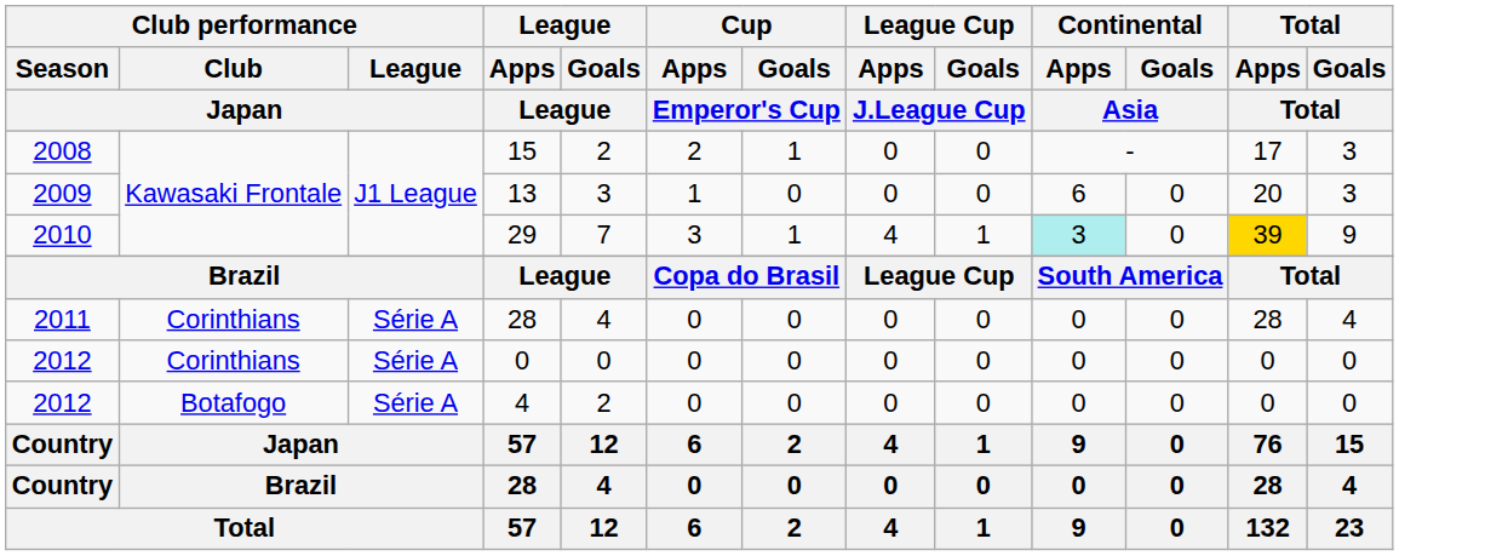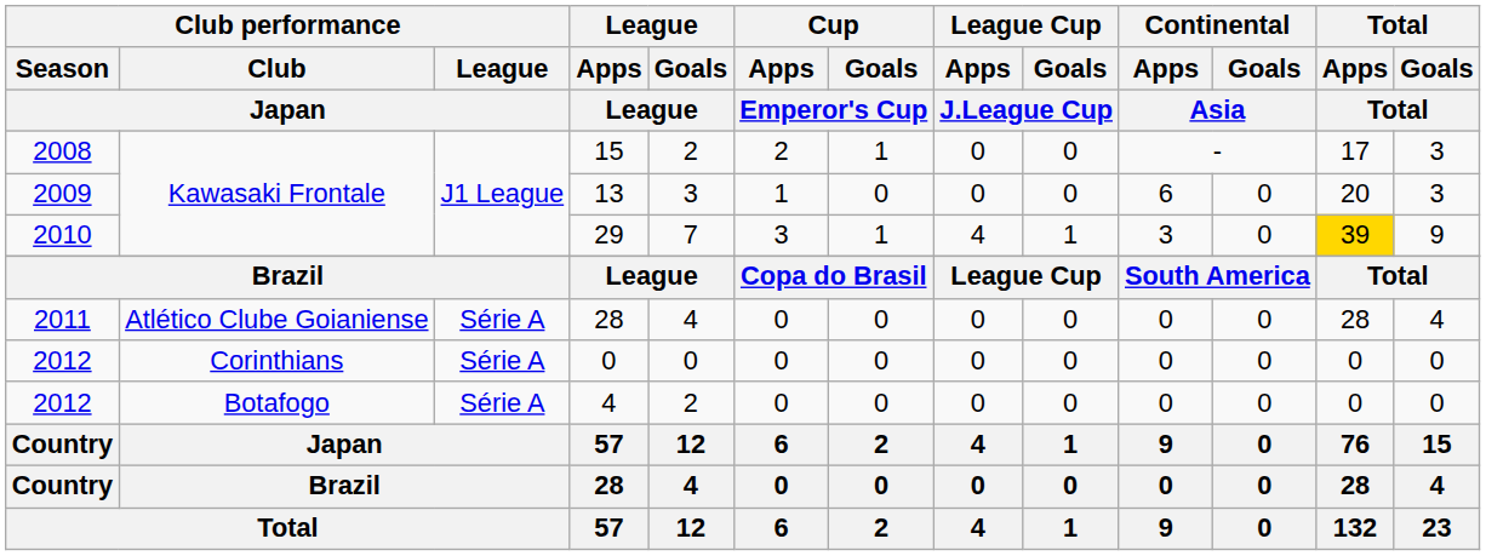29 | Continental / Apps / Asia: paleturquoise background -> no background
2011 / 28 | Club performance / Club / Japan: Corinthians -> Atlético Clube Goianiense
